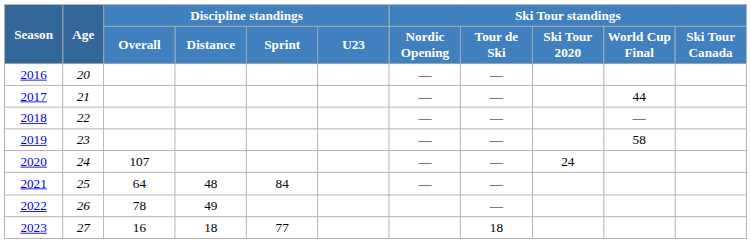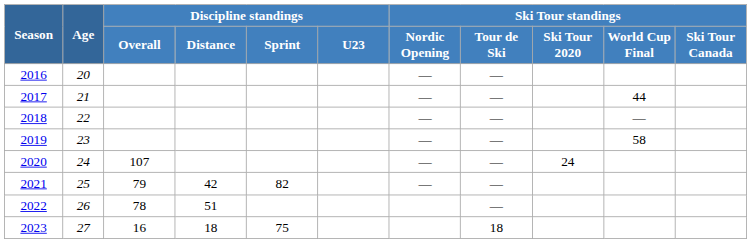2021 | Discipline standings / Overall: 64 -> 79
2021 | Discipline standings / Distance: 48 -> 42
2021 | Discipline standings / Sprint: 84 -> 82
2022 | Discipline standings / Distance: 49 -> 51
2023 | Discipline standings / Sprint: 77 -> 75
